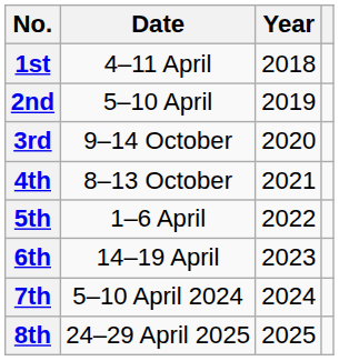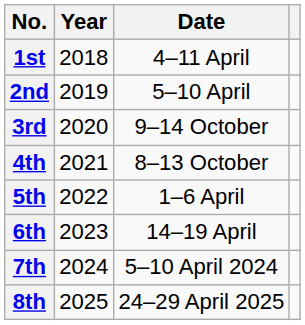columns swapped: Year <-> Date
